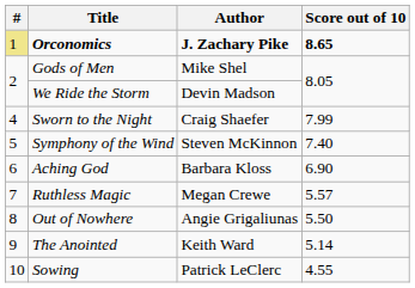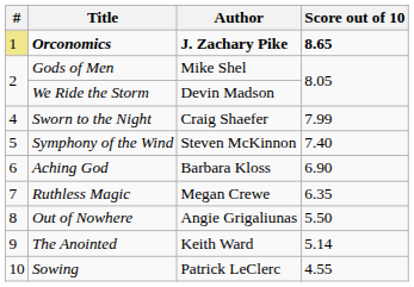Ruthless Magic | Score out of 10: 5.57 -> 6.35
